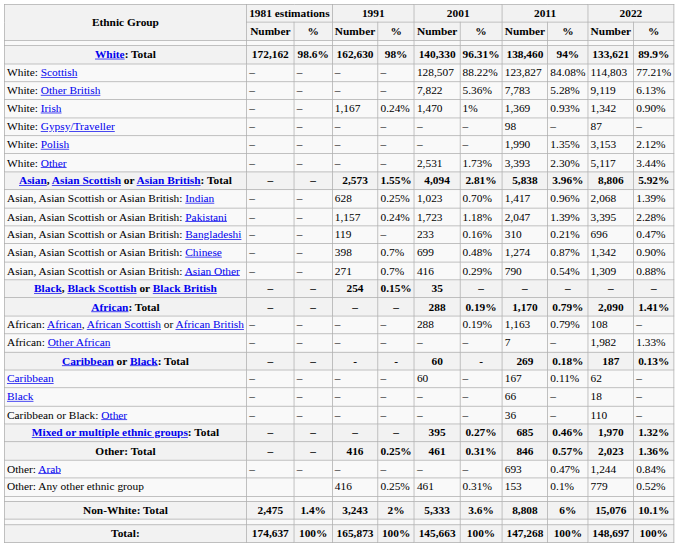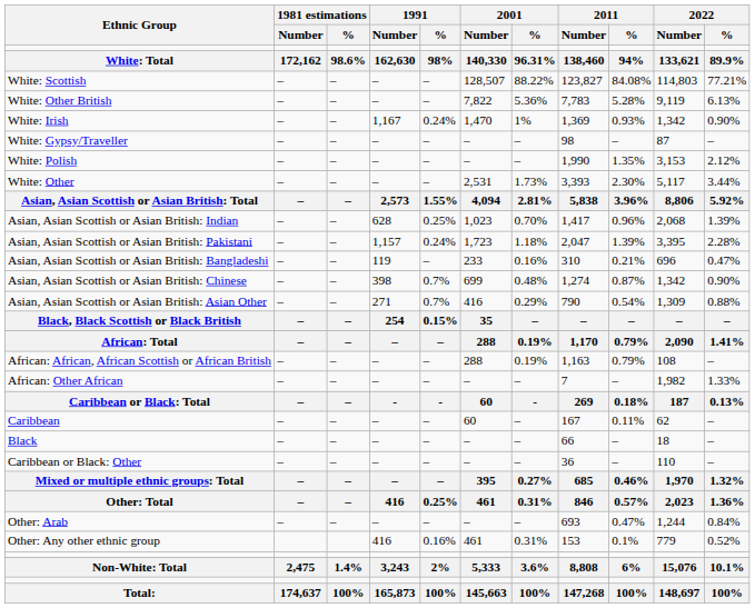Other: Any other ethnic group | 1991 / %: 0.25% -> 0.16%
